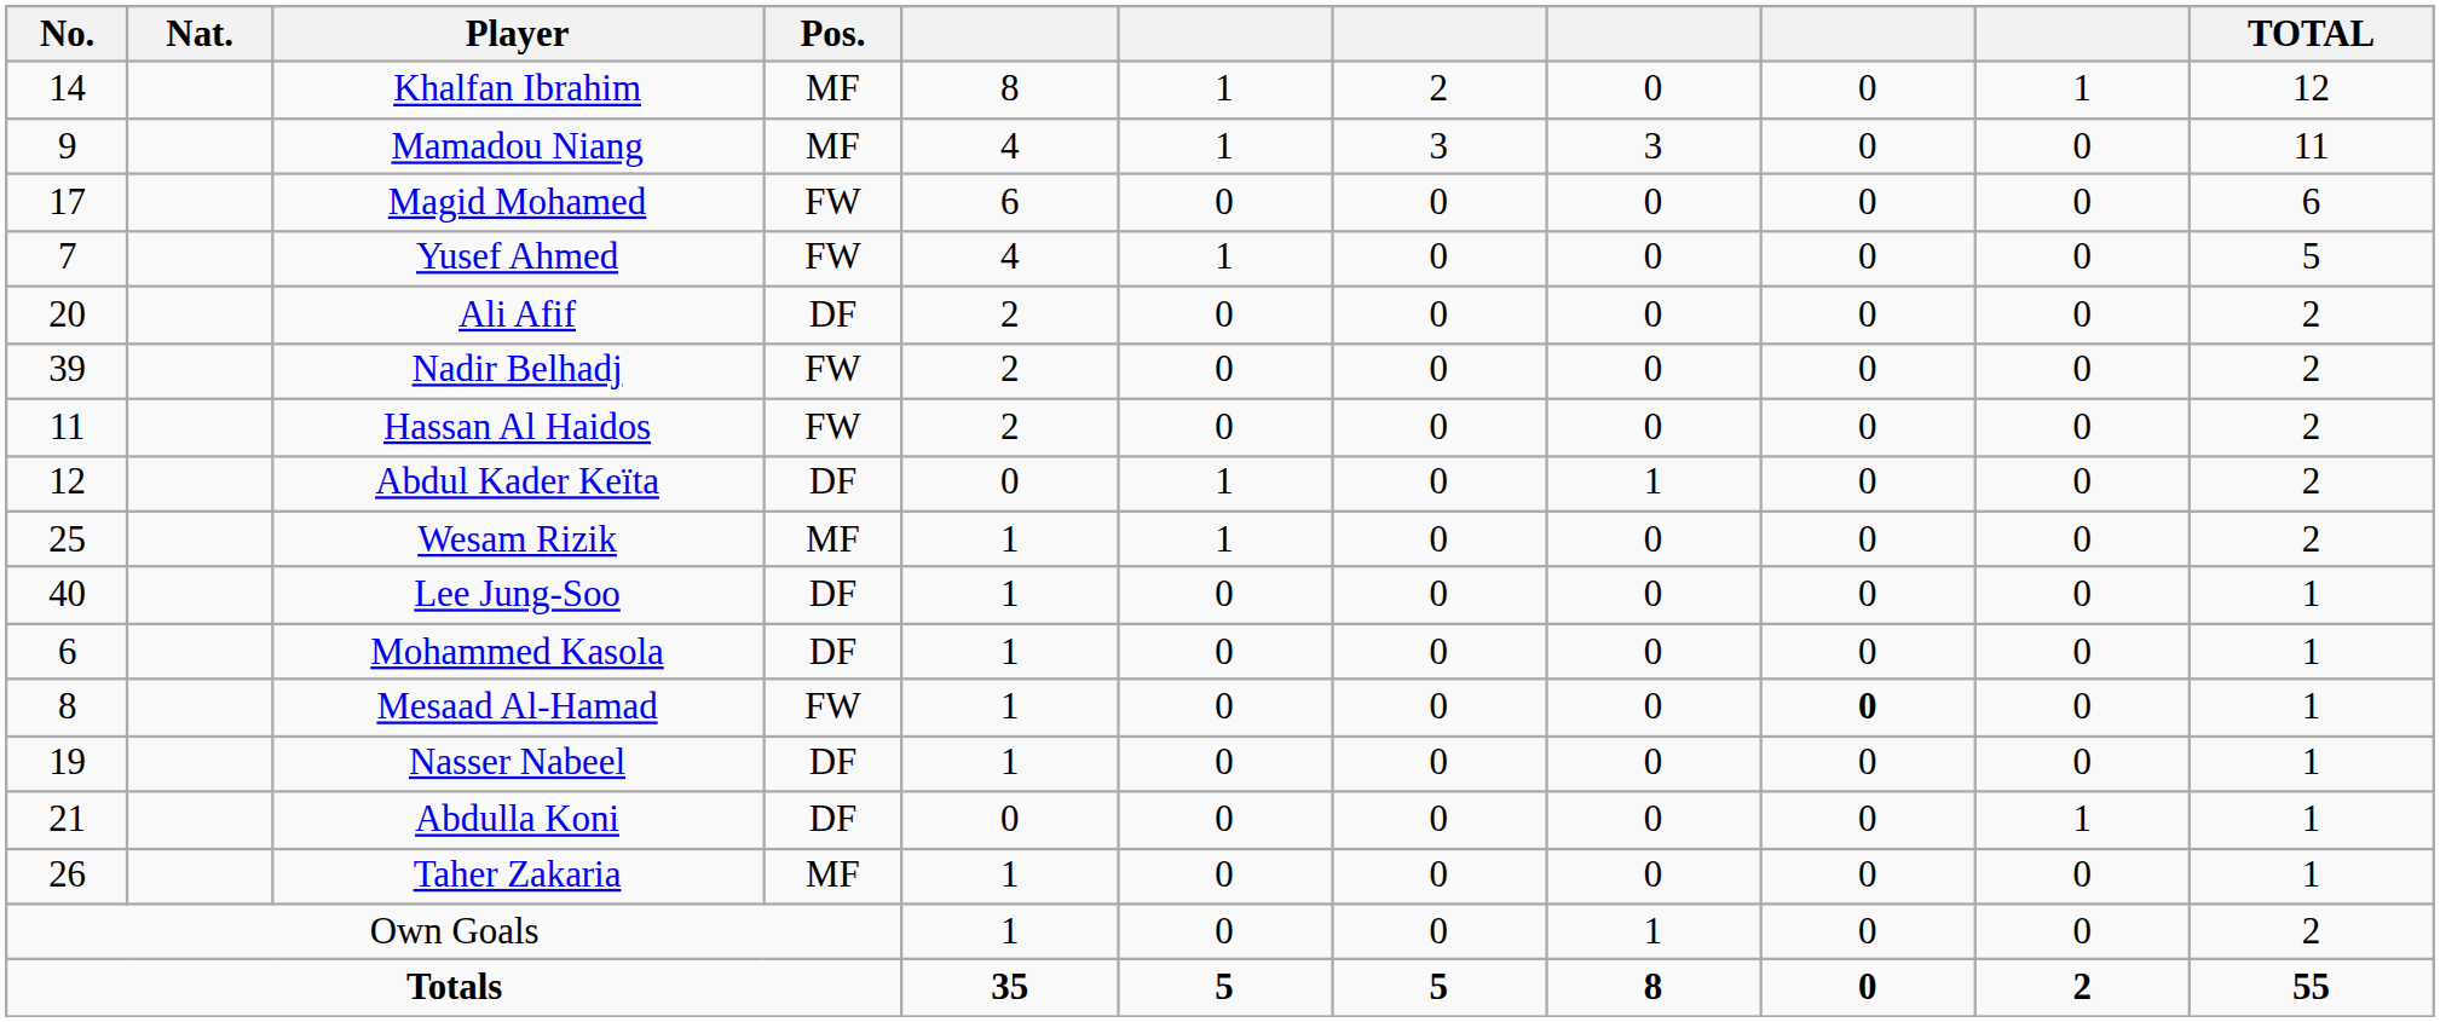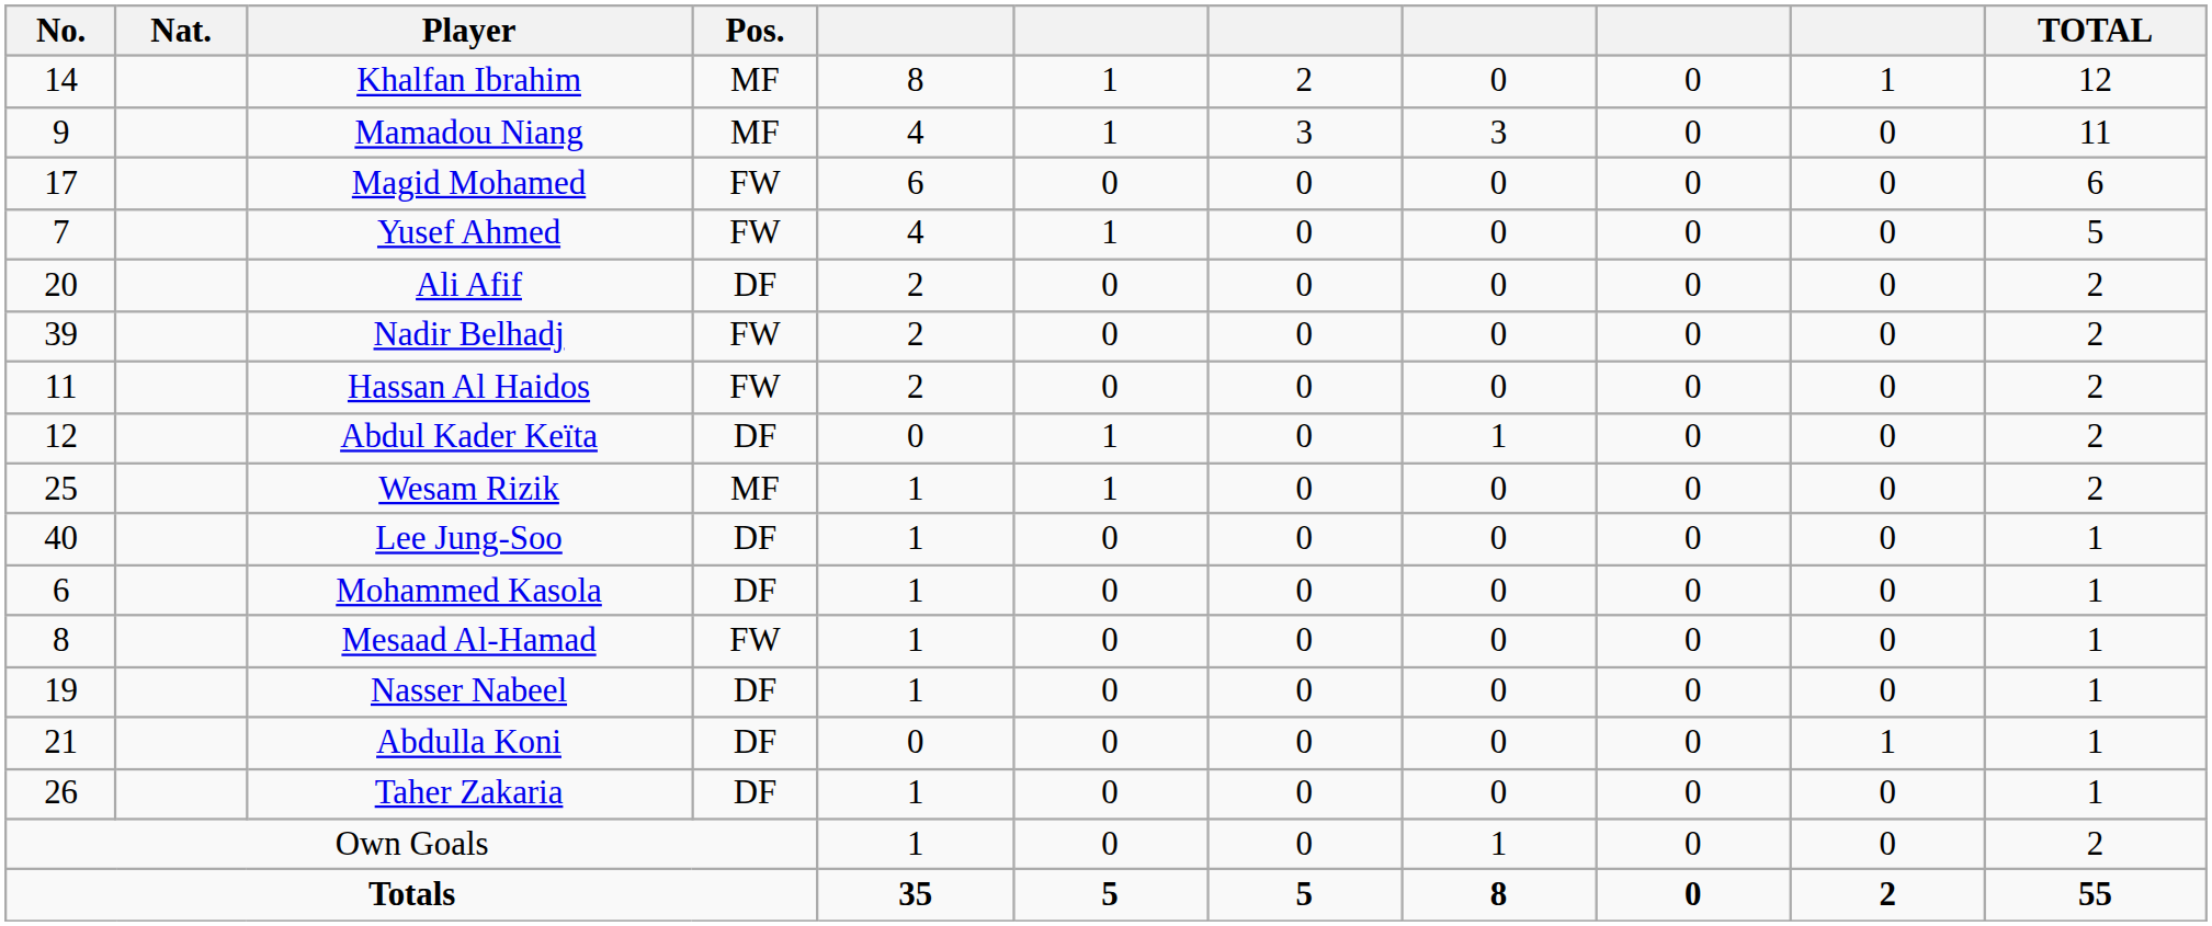Mesaad Al-Hamad | column 9: bold -> normal
Taher Zakaria | Pos.: MF -> DF
